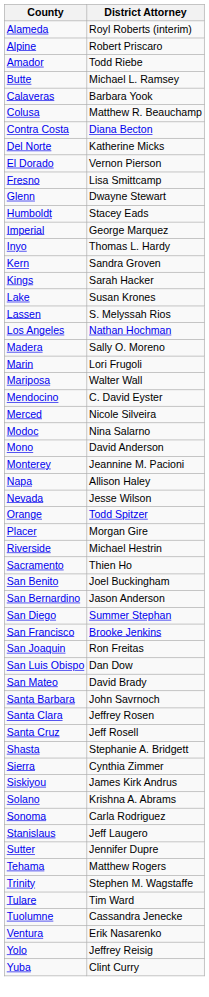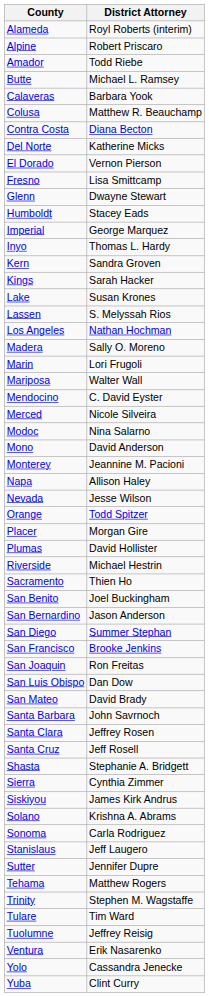+ row: Plumas | David Hollister
Tuolumne | District Attorney: Cassandra Jenecke -> Jeffrey Reisig
Yolo | District Attorney: Jeffrey Reisig -> Cassandra Jenecke
